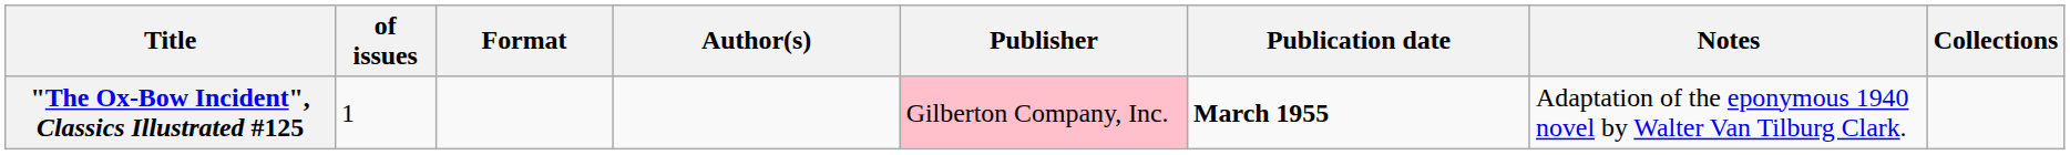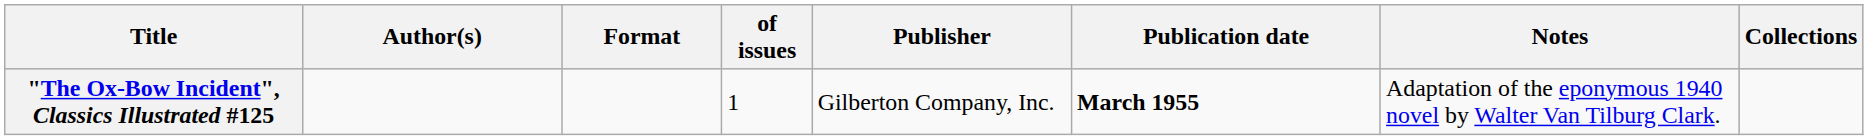columns swapped: of issues <-> Author(s)
"The Ox-Bow Incident", Classics Illustrated #125 | Publisher: pink background -> no background
